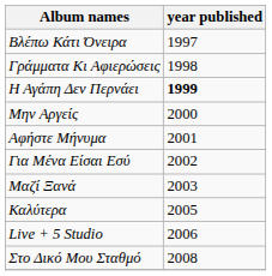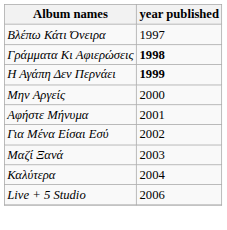Γράμματα Κι Αφιερώσεις | year published: normal -> bold
Καλύτερα | year published: 2005 -> 2004
- row: Στο Δικό Μου Σταθμό | 2008
